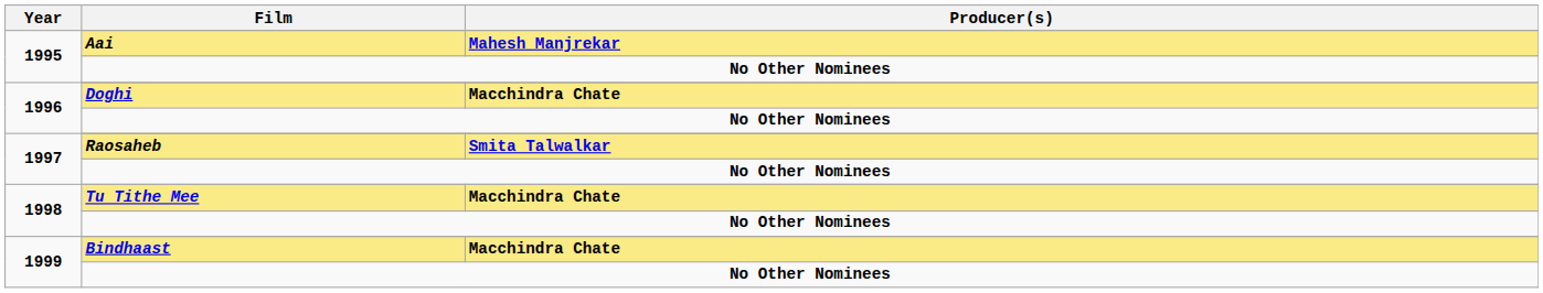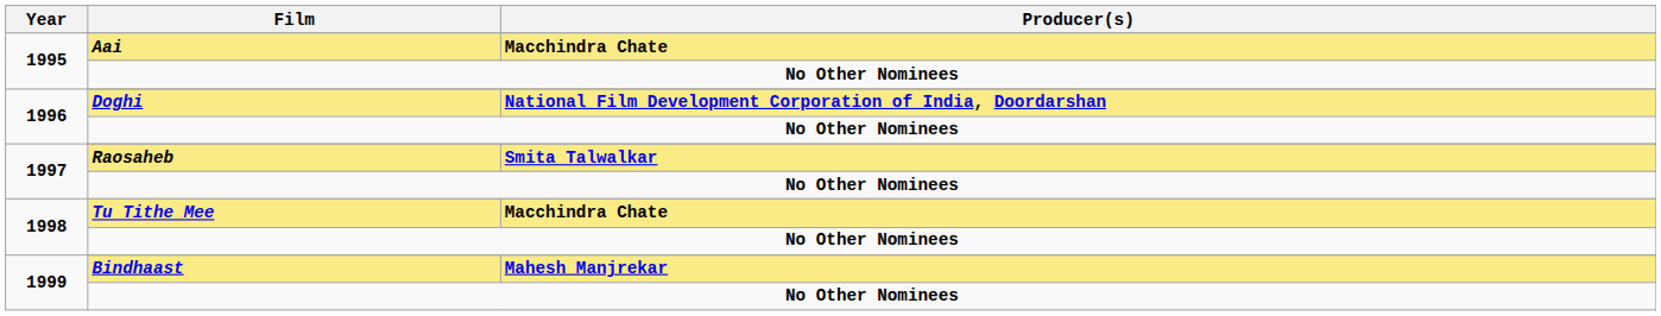Aai | Producer(s): Mahesh Manjrekar -> Macchindra Chate
Doghi | Producer(s): Macchindra Chate -> National Film Development Corporation of India, Doordarshan
Bindhaast | Producer(s): Macchindra Chate -> Mahesh Manjrekar
